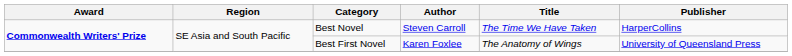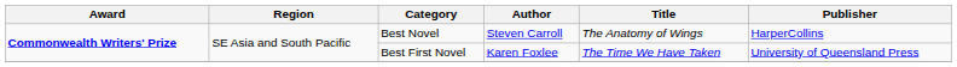Best Novel | Title: The Time We Have Taken -> The Anatomy of Wings
Best First Novel | Title: The Anatomy of Wings -> The Time We Have Taken
